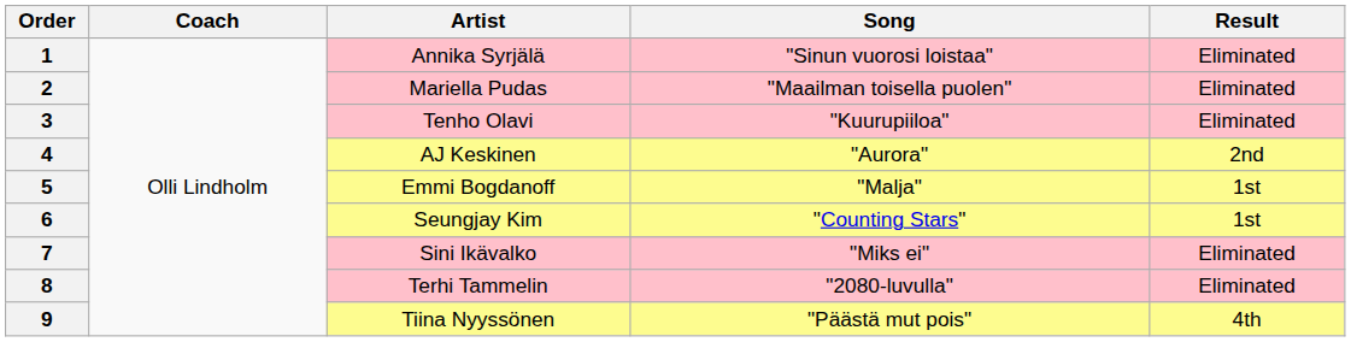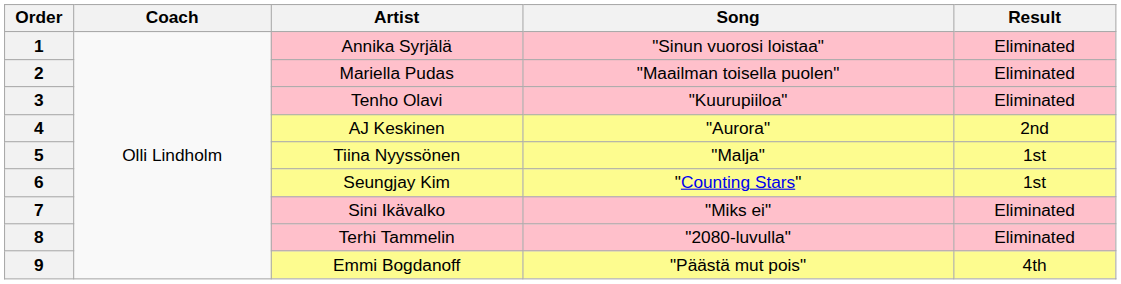5 | Artist: Emmi Bogdanoff -> Tiina Nyyssönen
9 | Artist: Tiina Nyyssönen -> Emmi Bogdanoff
